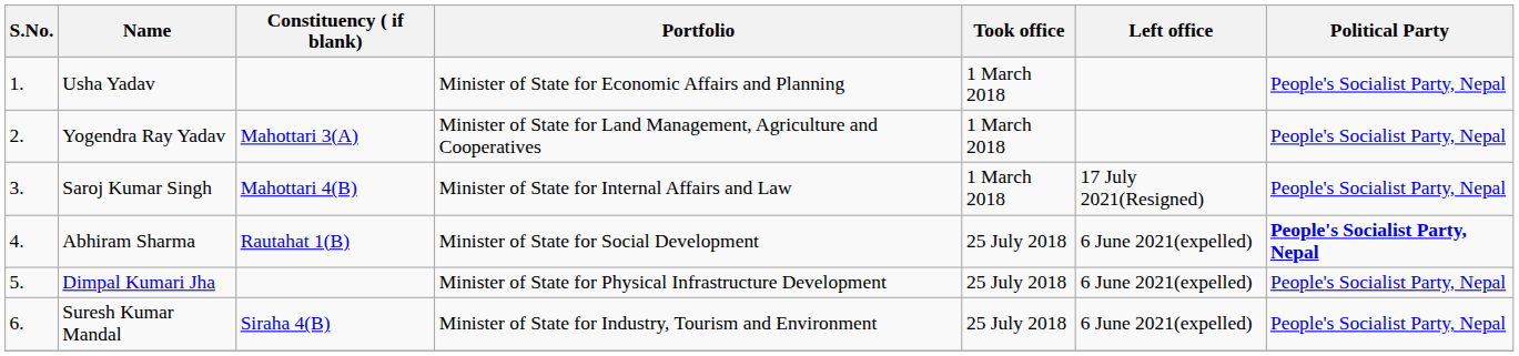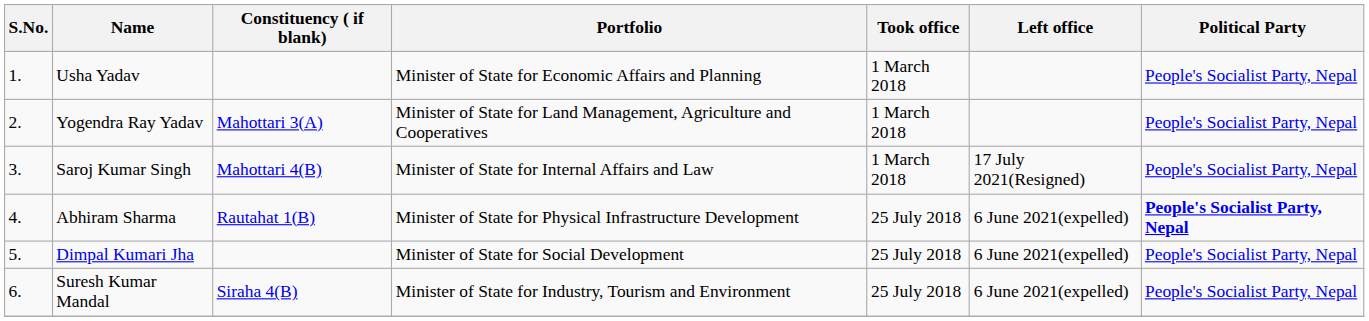Abhiram Sharma | Portfolio: Minister of State for Social Development -> Minister of State for Physical Infrastructure Development
Dimpal Kumari Jha | Portfolio: Minister of State for Physical Infrastructure Development -> Minister of State for Social Development
